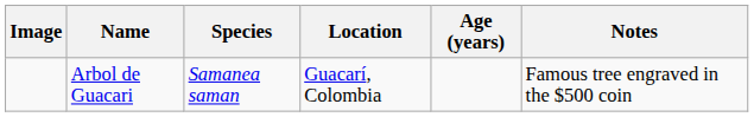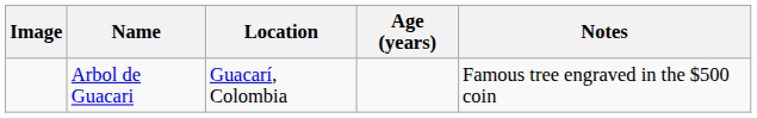- column: Species | Samanea saman
